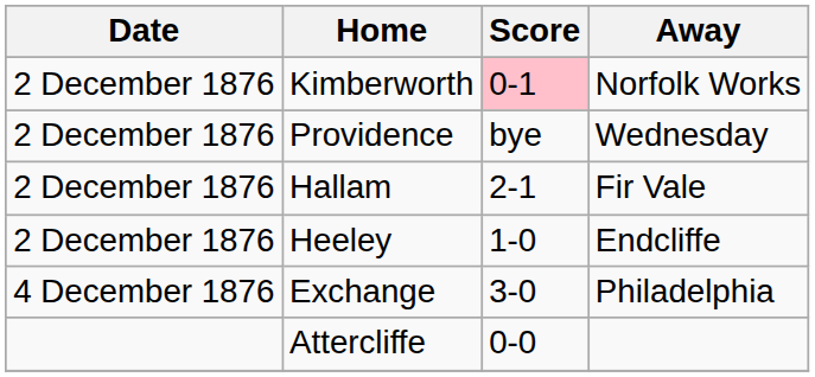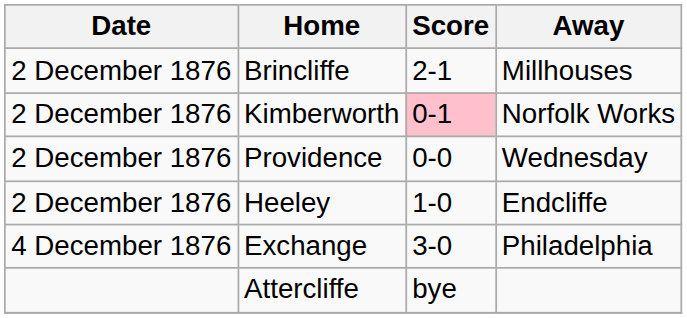+ row: 2 December 1876 | Brincliffe | 2-1 | Millhouses
Providence | Score: bye -> 0-0
- row: 2 December 1876 | Hallam | 2-1 | Fir Vale
Attercliffe | Score: 0-0 -> bye
